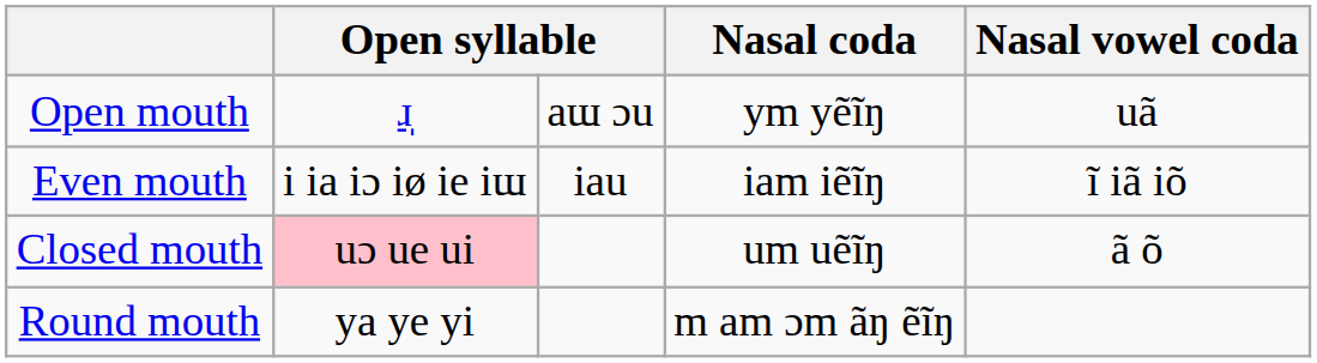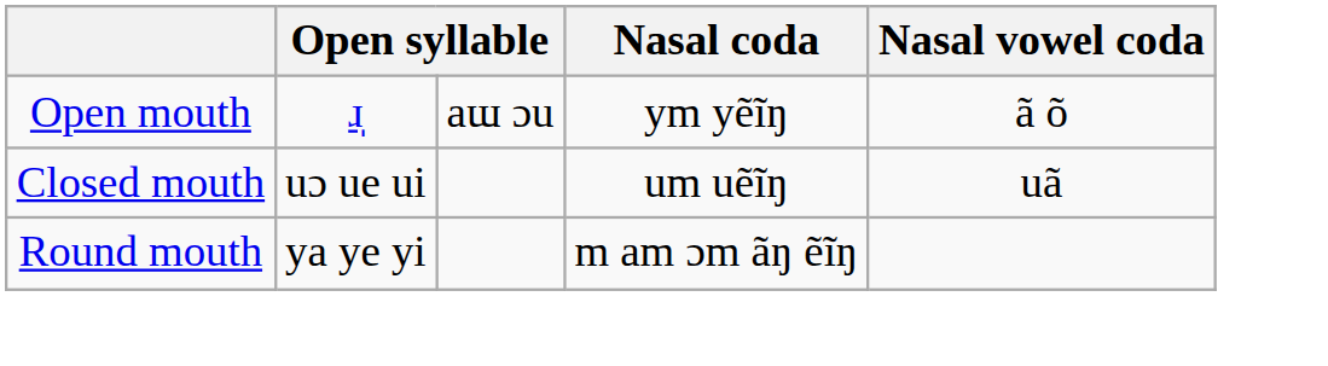Open mouth | Nasal vowel coda: uã -> ã õ
- row: Even mouth | i ia iɔ iø ie iɯ | iau | iam iẽĩŋ | ĩ iã iõ
Closed mouth | column 2: pink background -> no background
Closed mouth | Nasal vowel coda: ã õ -> uã
